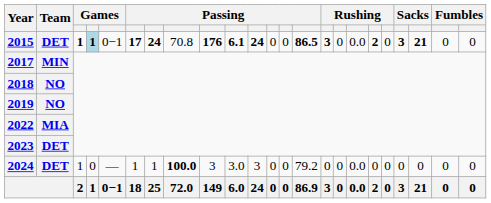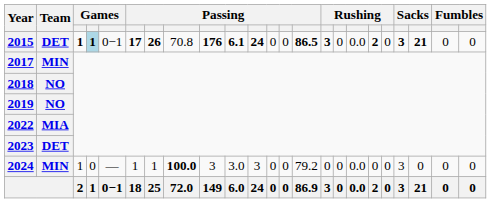2015 | column 7: 24 -> 26
2024 | Team: DET -> MIN
2024 | column 20: 0 -> 3
